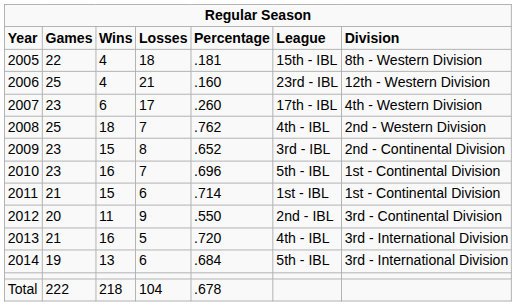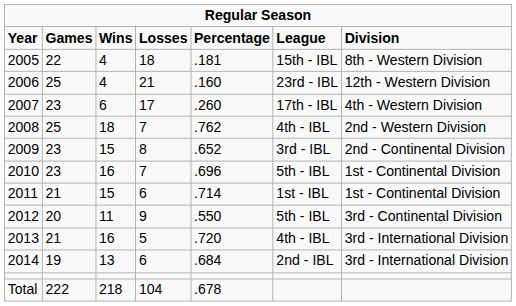2012 | column 6: 2nd - IBL -> 5th - IBL
2014 | column 6: 5th - IBL -> 2nd - IBL
